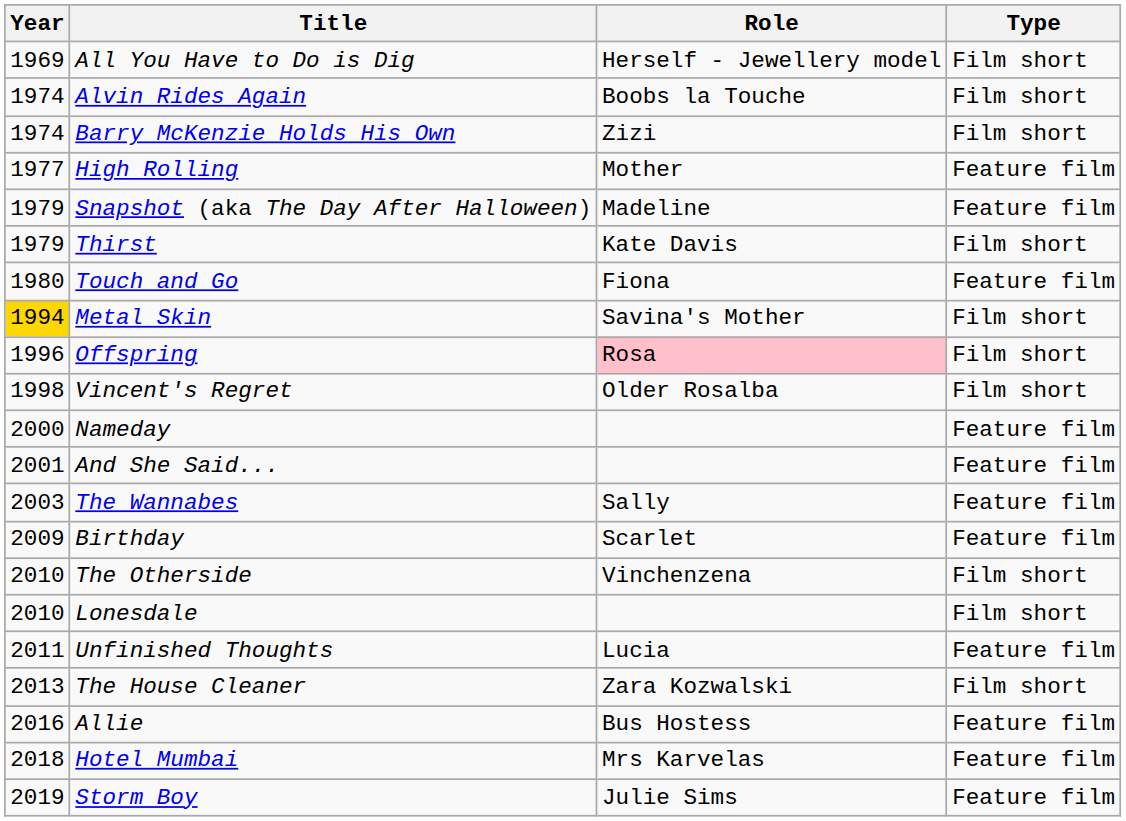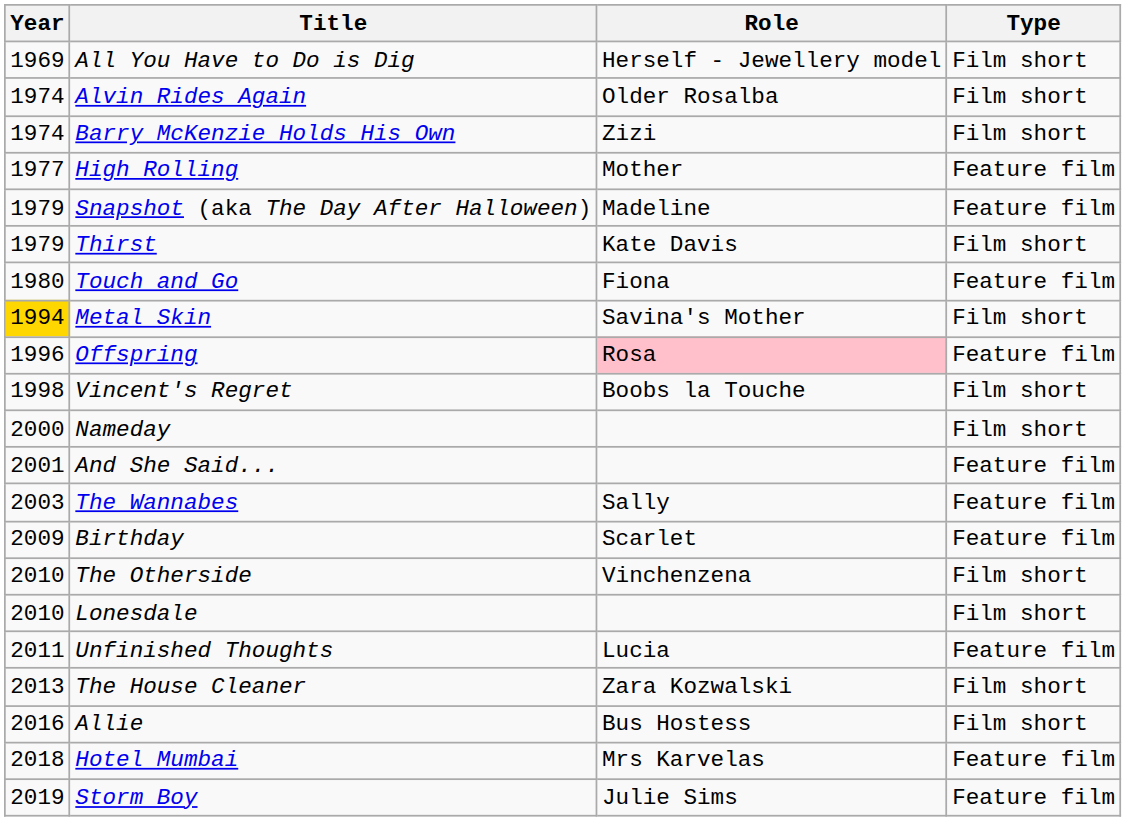Alvin Rides Again | Role: Boobs la Touche -> Older Rosalba
Offspring | Type: Film short -> Feature film
Vincent's Regret | Role: Older Rosalba -> Boobs la Touche
Nameday | Type: Feature film -> Film short
Allie | Type: Feature film -> Film short
